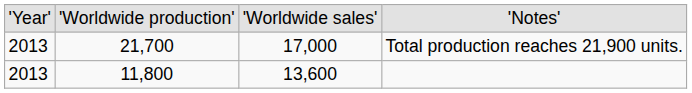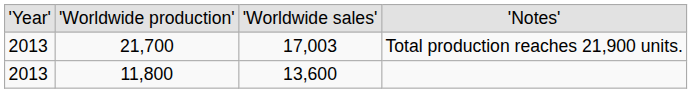Total production reaches 21,900 units. | column 3: 17,000 -> 17,003
